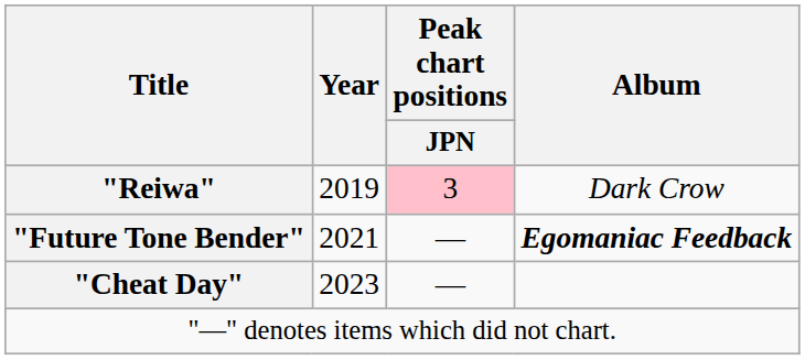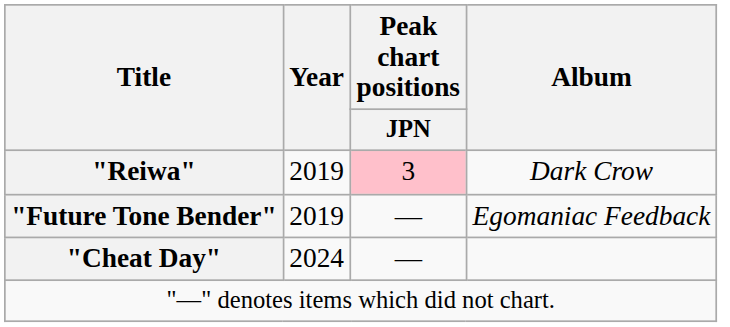"Future Tone Bender" | Year: 2021 -> 2019
"Future Tone Bender" | Album: bold -> normal
"Cheat Day" | Year: 2023 -> 2024
